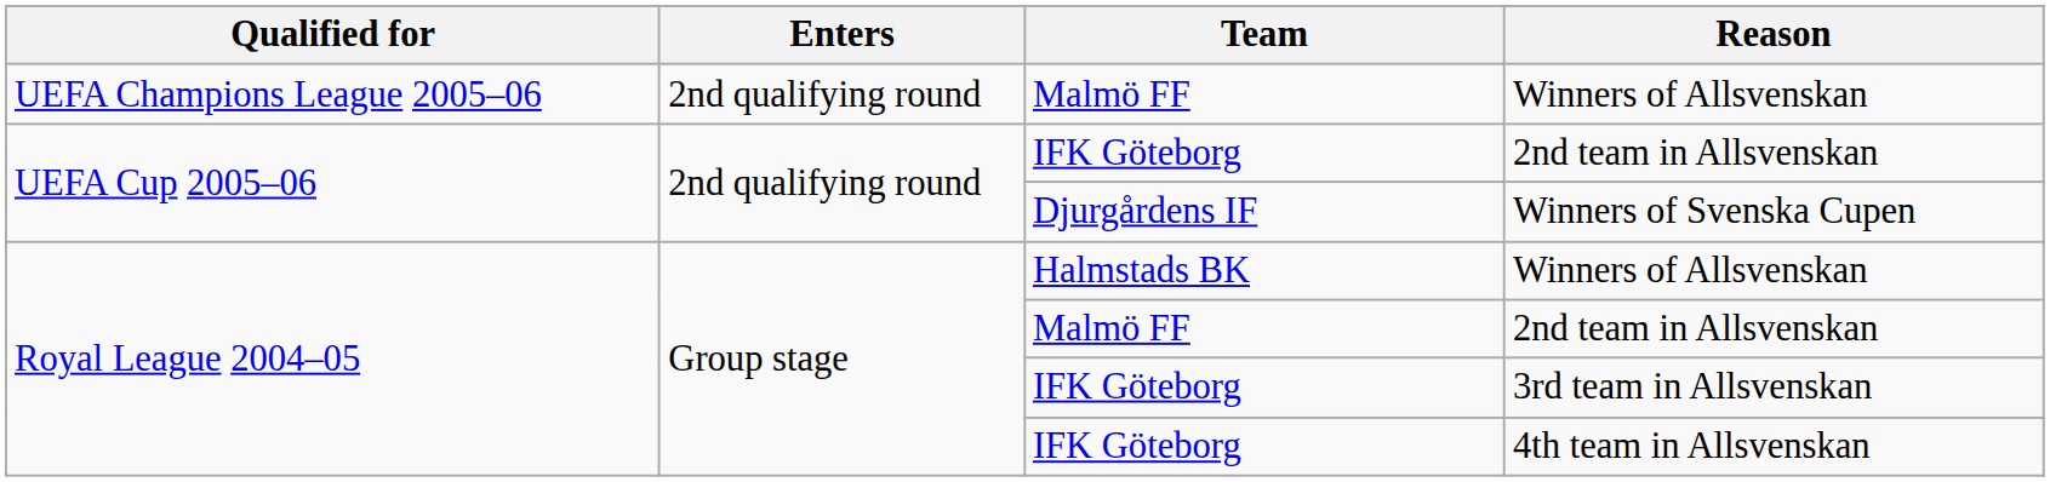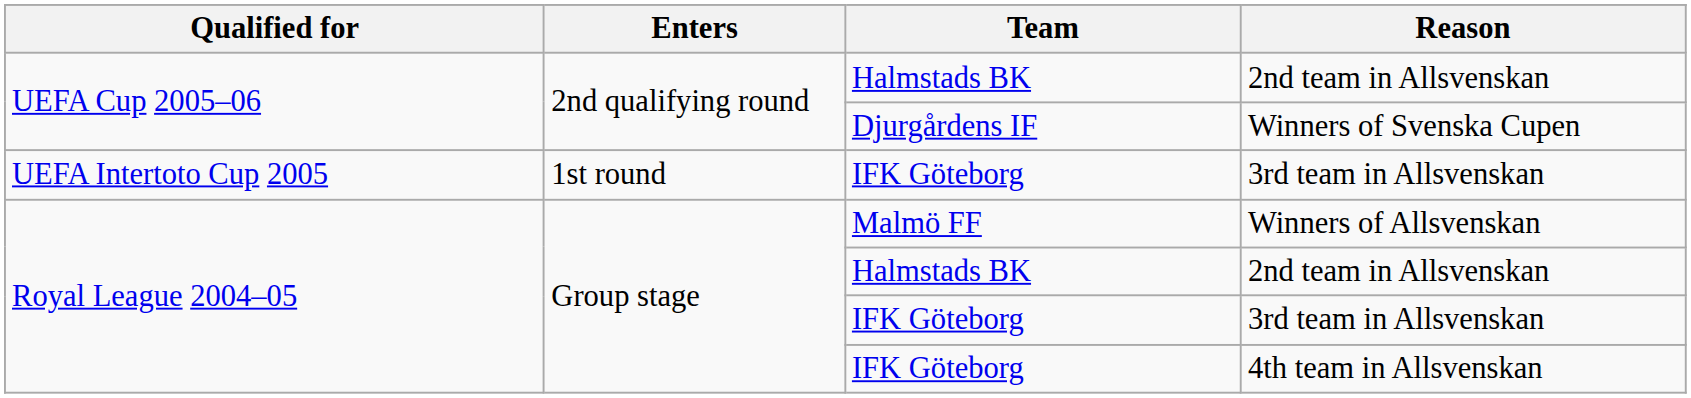- row: UEFA Champions League 2005–06 | 2nd qualifying round | Malmö FF | Winners of Allsvenskan
UEFA Cup 2005–06 / 2nd team in Allsvenskan | Team: IFK Göteborg -> Halmstads BK
+ row: UEFA Intertoto Cup 2005 | 1st round | IFK Göteborg | 3rd team in Allsvenskan
Royal League 2004–05 / Winners of Allsvenskan | Team: Halmstads BK -> Malmö FF
Royal League 2004–05 / 2nd team in Allsvenskan | Team: Malmö FF -> Halmstads BK
